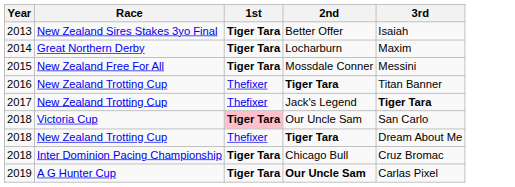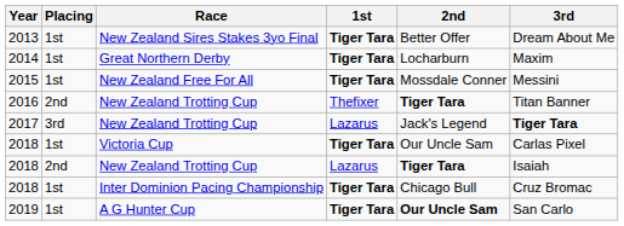+ column: Placing | 1st | 1st | 1st | 2nd | 3rd | 1st | 2nd | 1st | 1st
2013 | 3rd: Isaiah -> Dream About Me
2017 | 1st: Thefixer -> Lazarus
2018 / Victoria Cup | 1st: pink background -> no background
2018 / Victoria Cup | 3rd: San Carlo -> Carlas Pixel
2018 / New Zealand Trotting Cup | 1st: Thefixer -> Lazarus
2018 / New Zealand Trotting Cup | 3rd: Dream About Me -> Isaiah
2019 | 3rd: Carlas Pixel -> San Carlo
